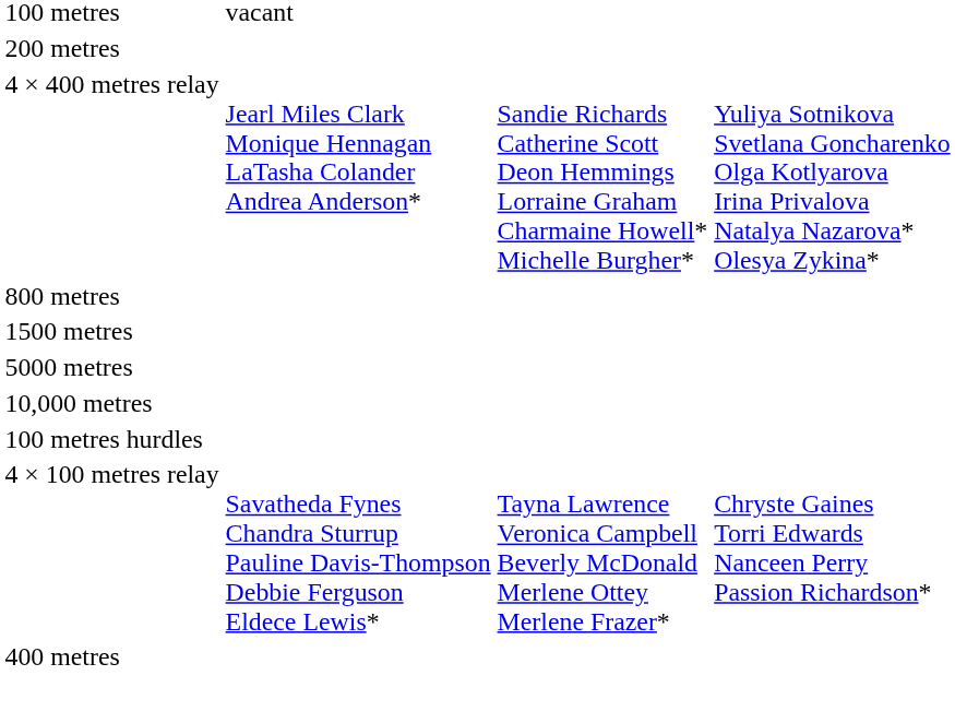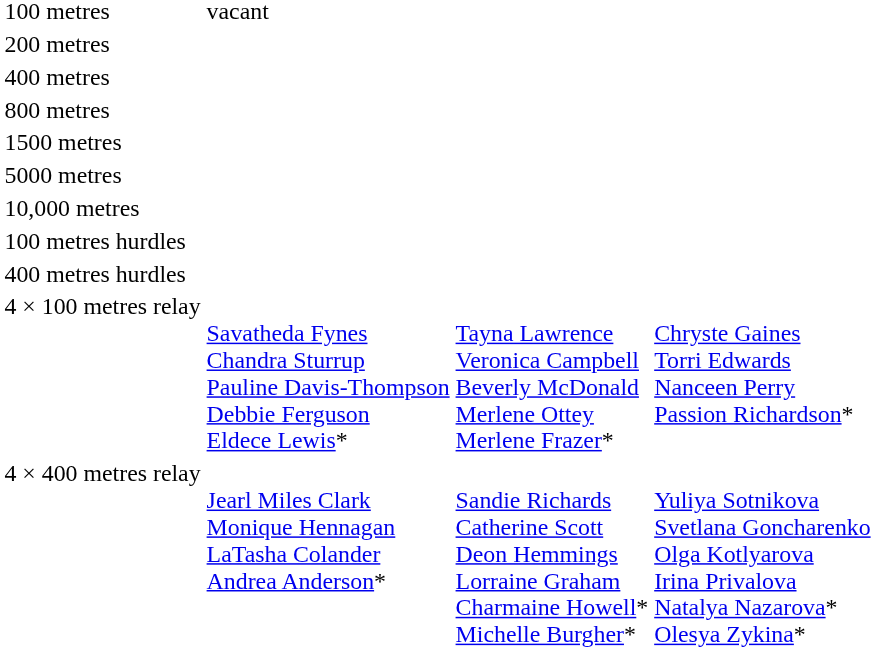rows swapped: 400 metres <-> 4 × 400 metres relay
+ row: 400 metres hurdles
